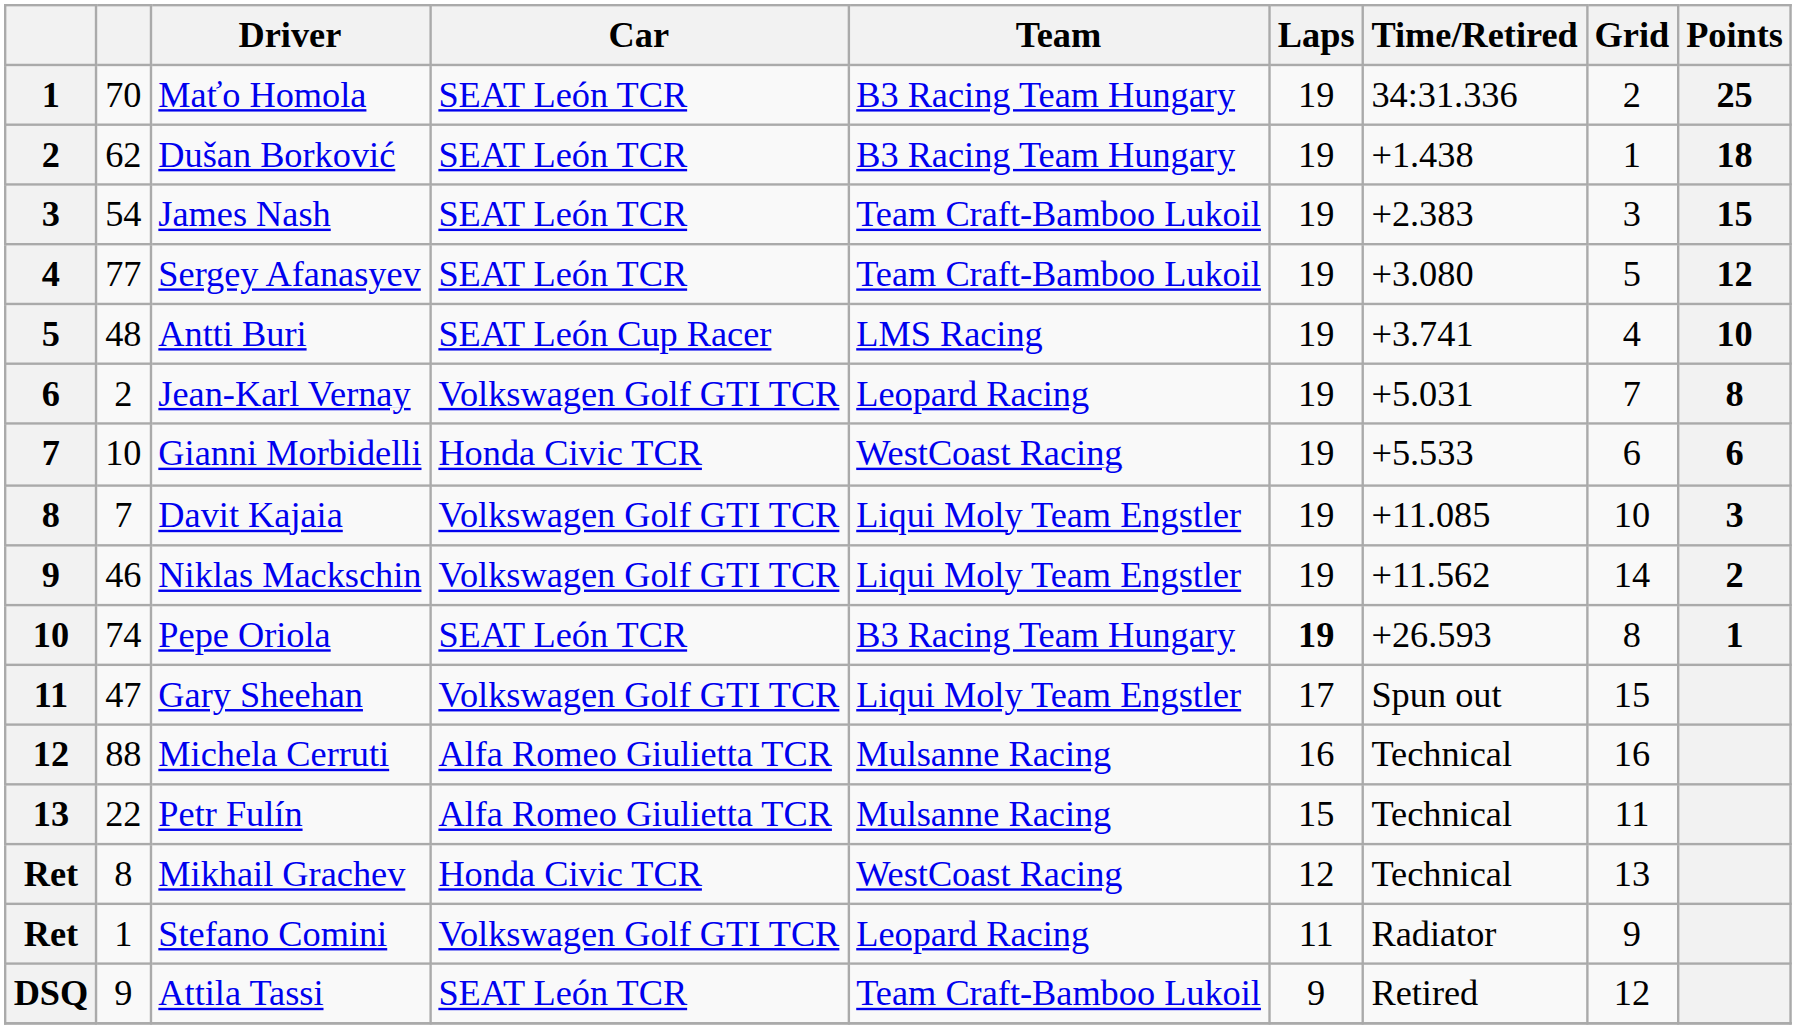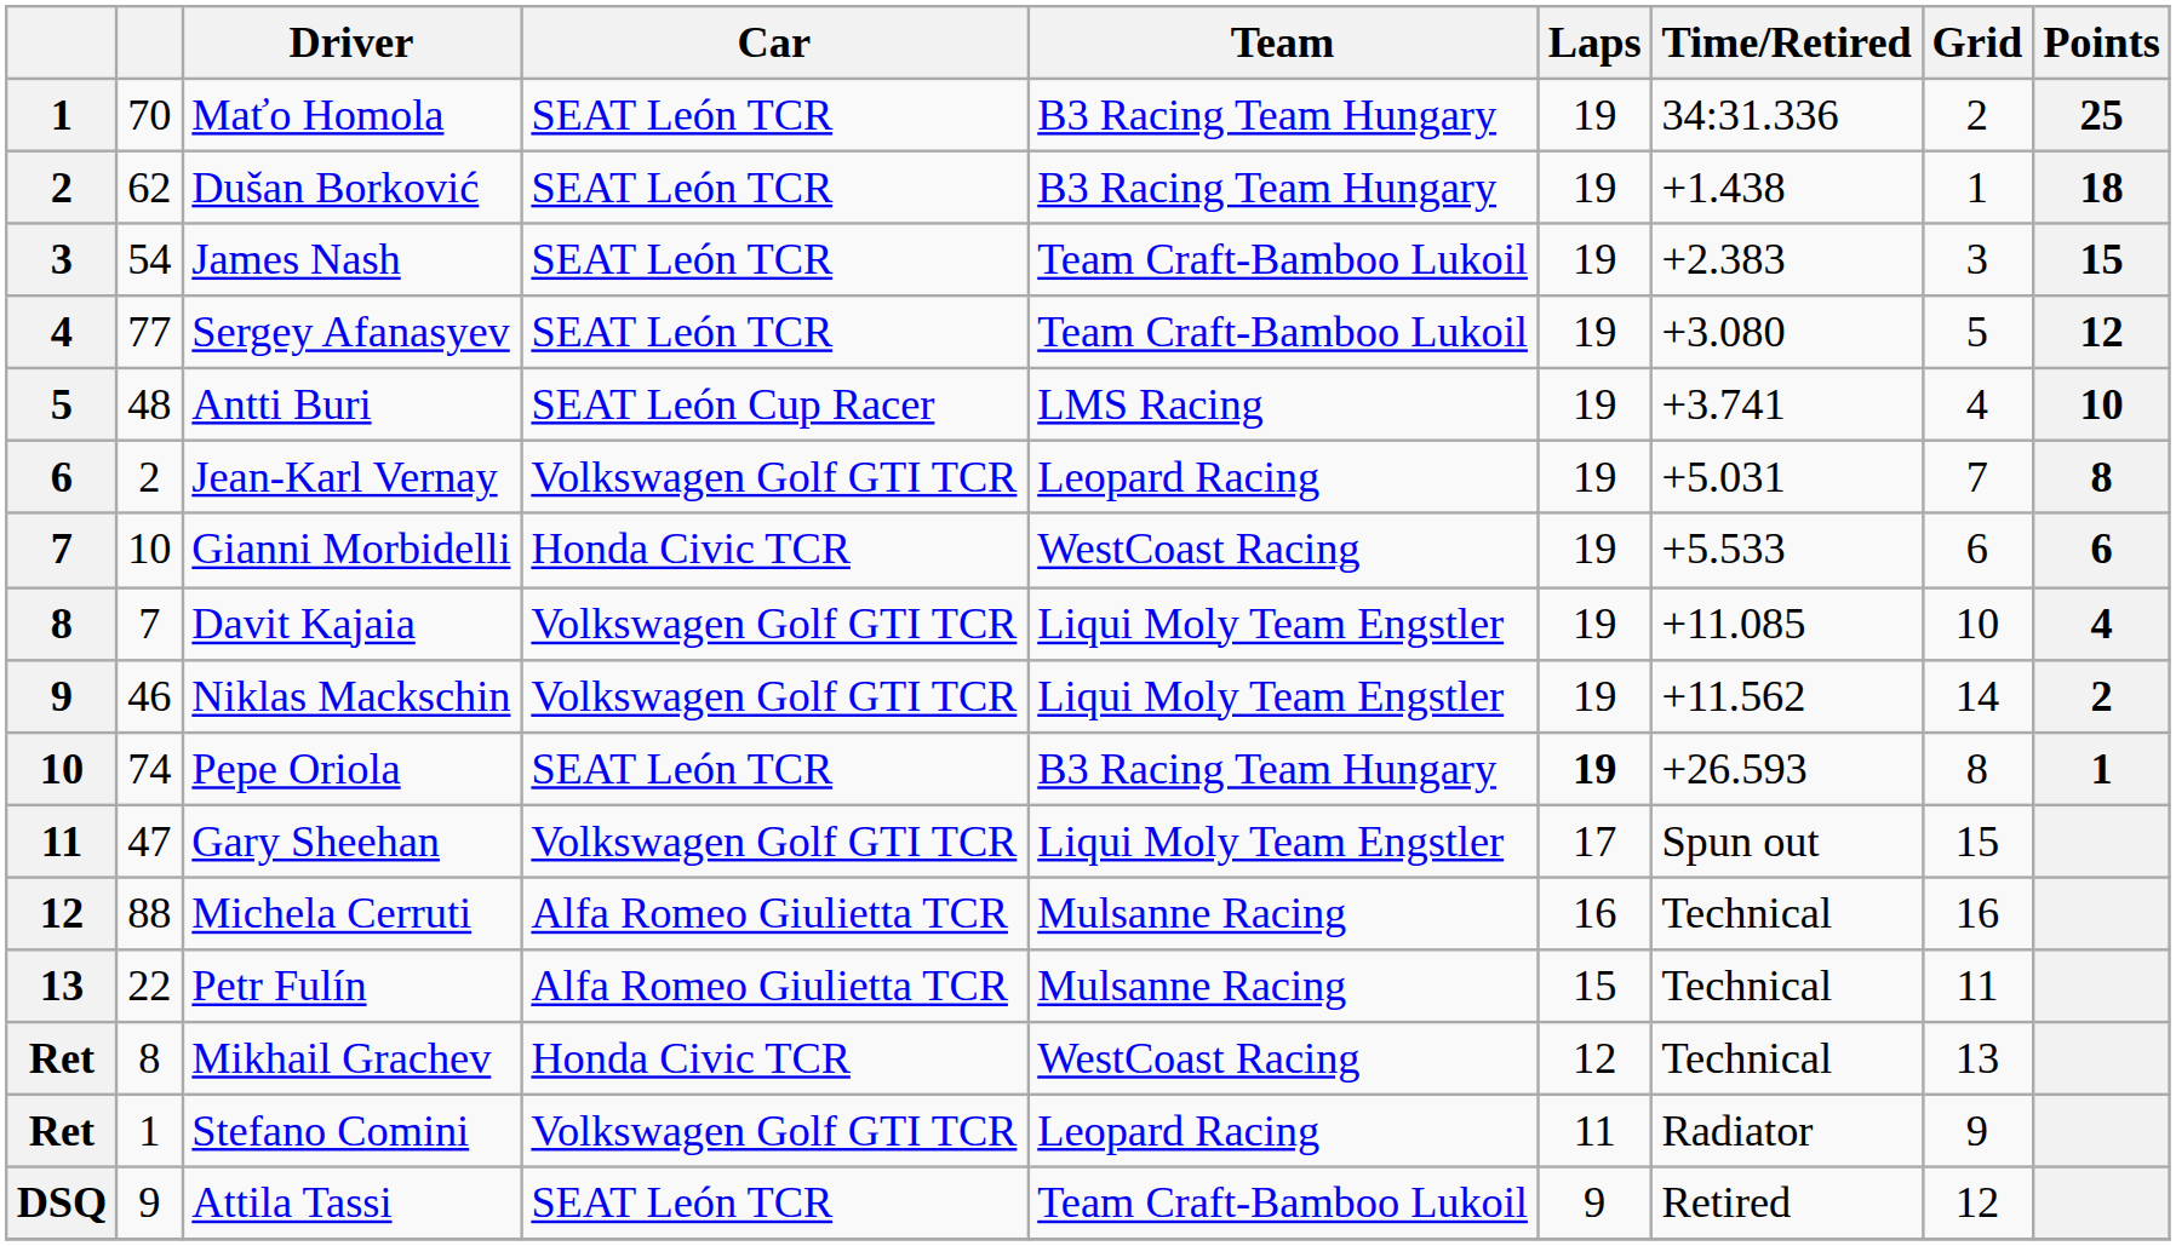Davit Kajaia | Points: 3 -> 4
